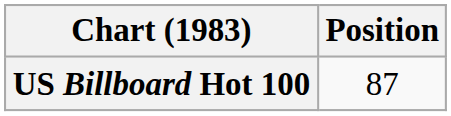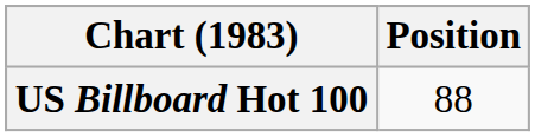US Billboard Hot 100 | Position: 87 -> 88
